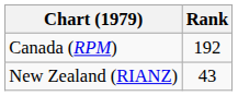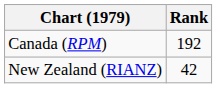New Zealand (RIANZ) | Rank: 43 -> 42
